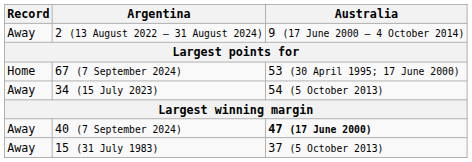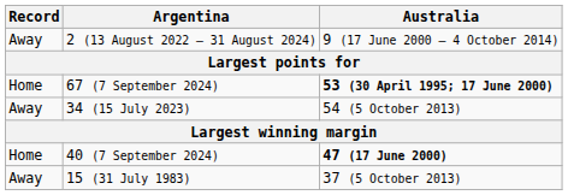67 (7 September 2024) | Australia: normal -> bold
40 (7 September 2024) | Record: Away -> Home
